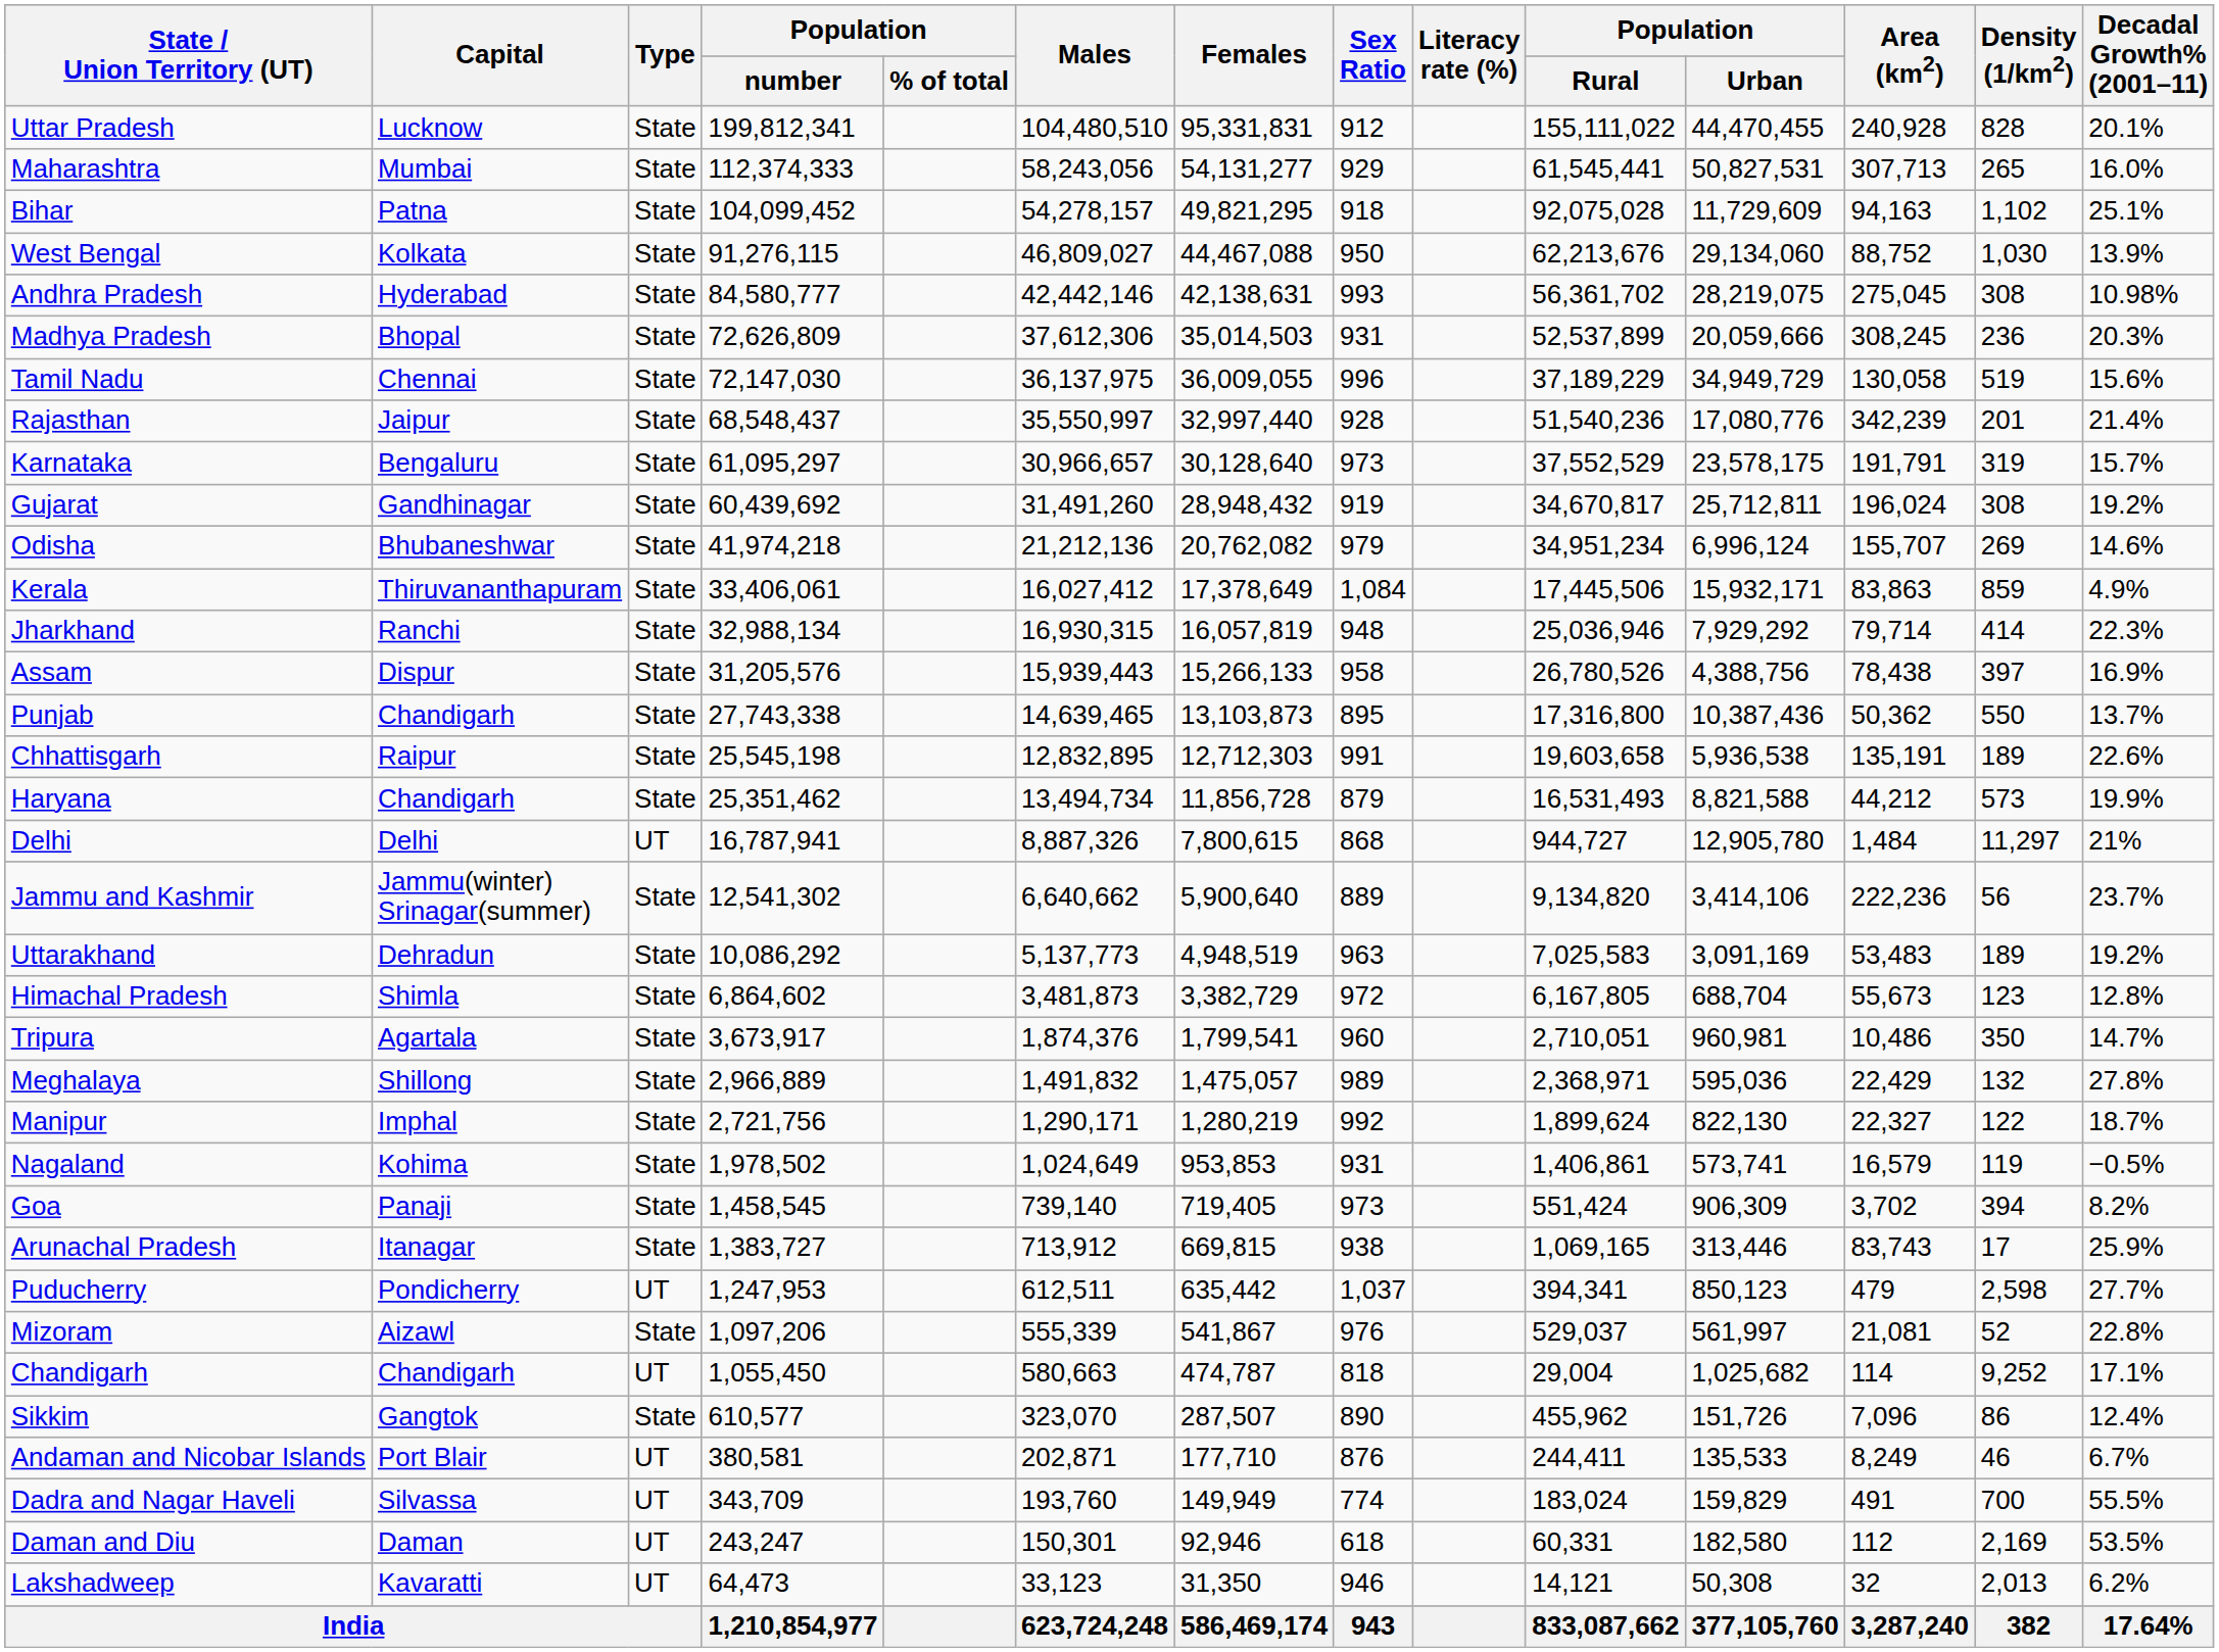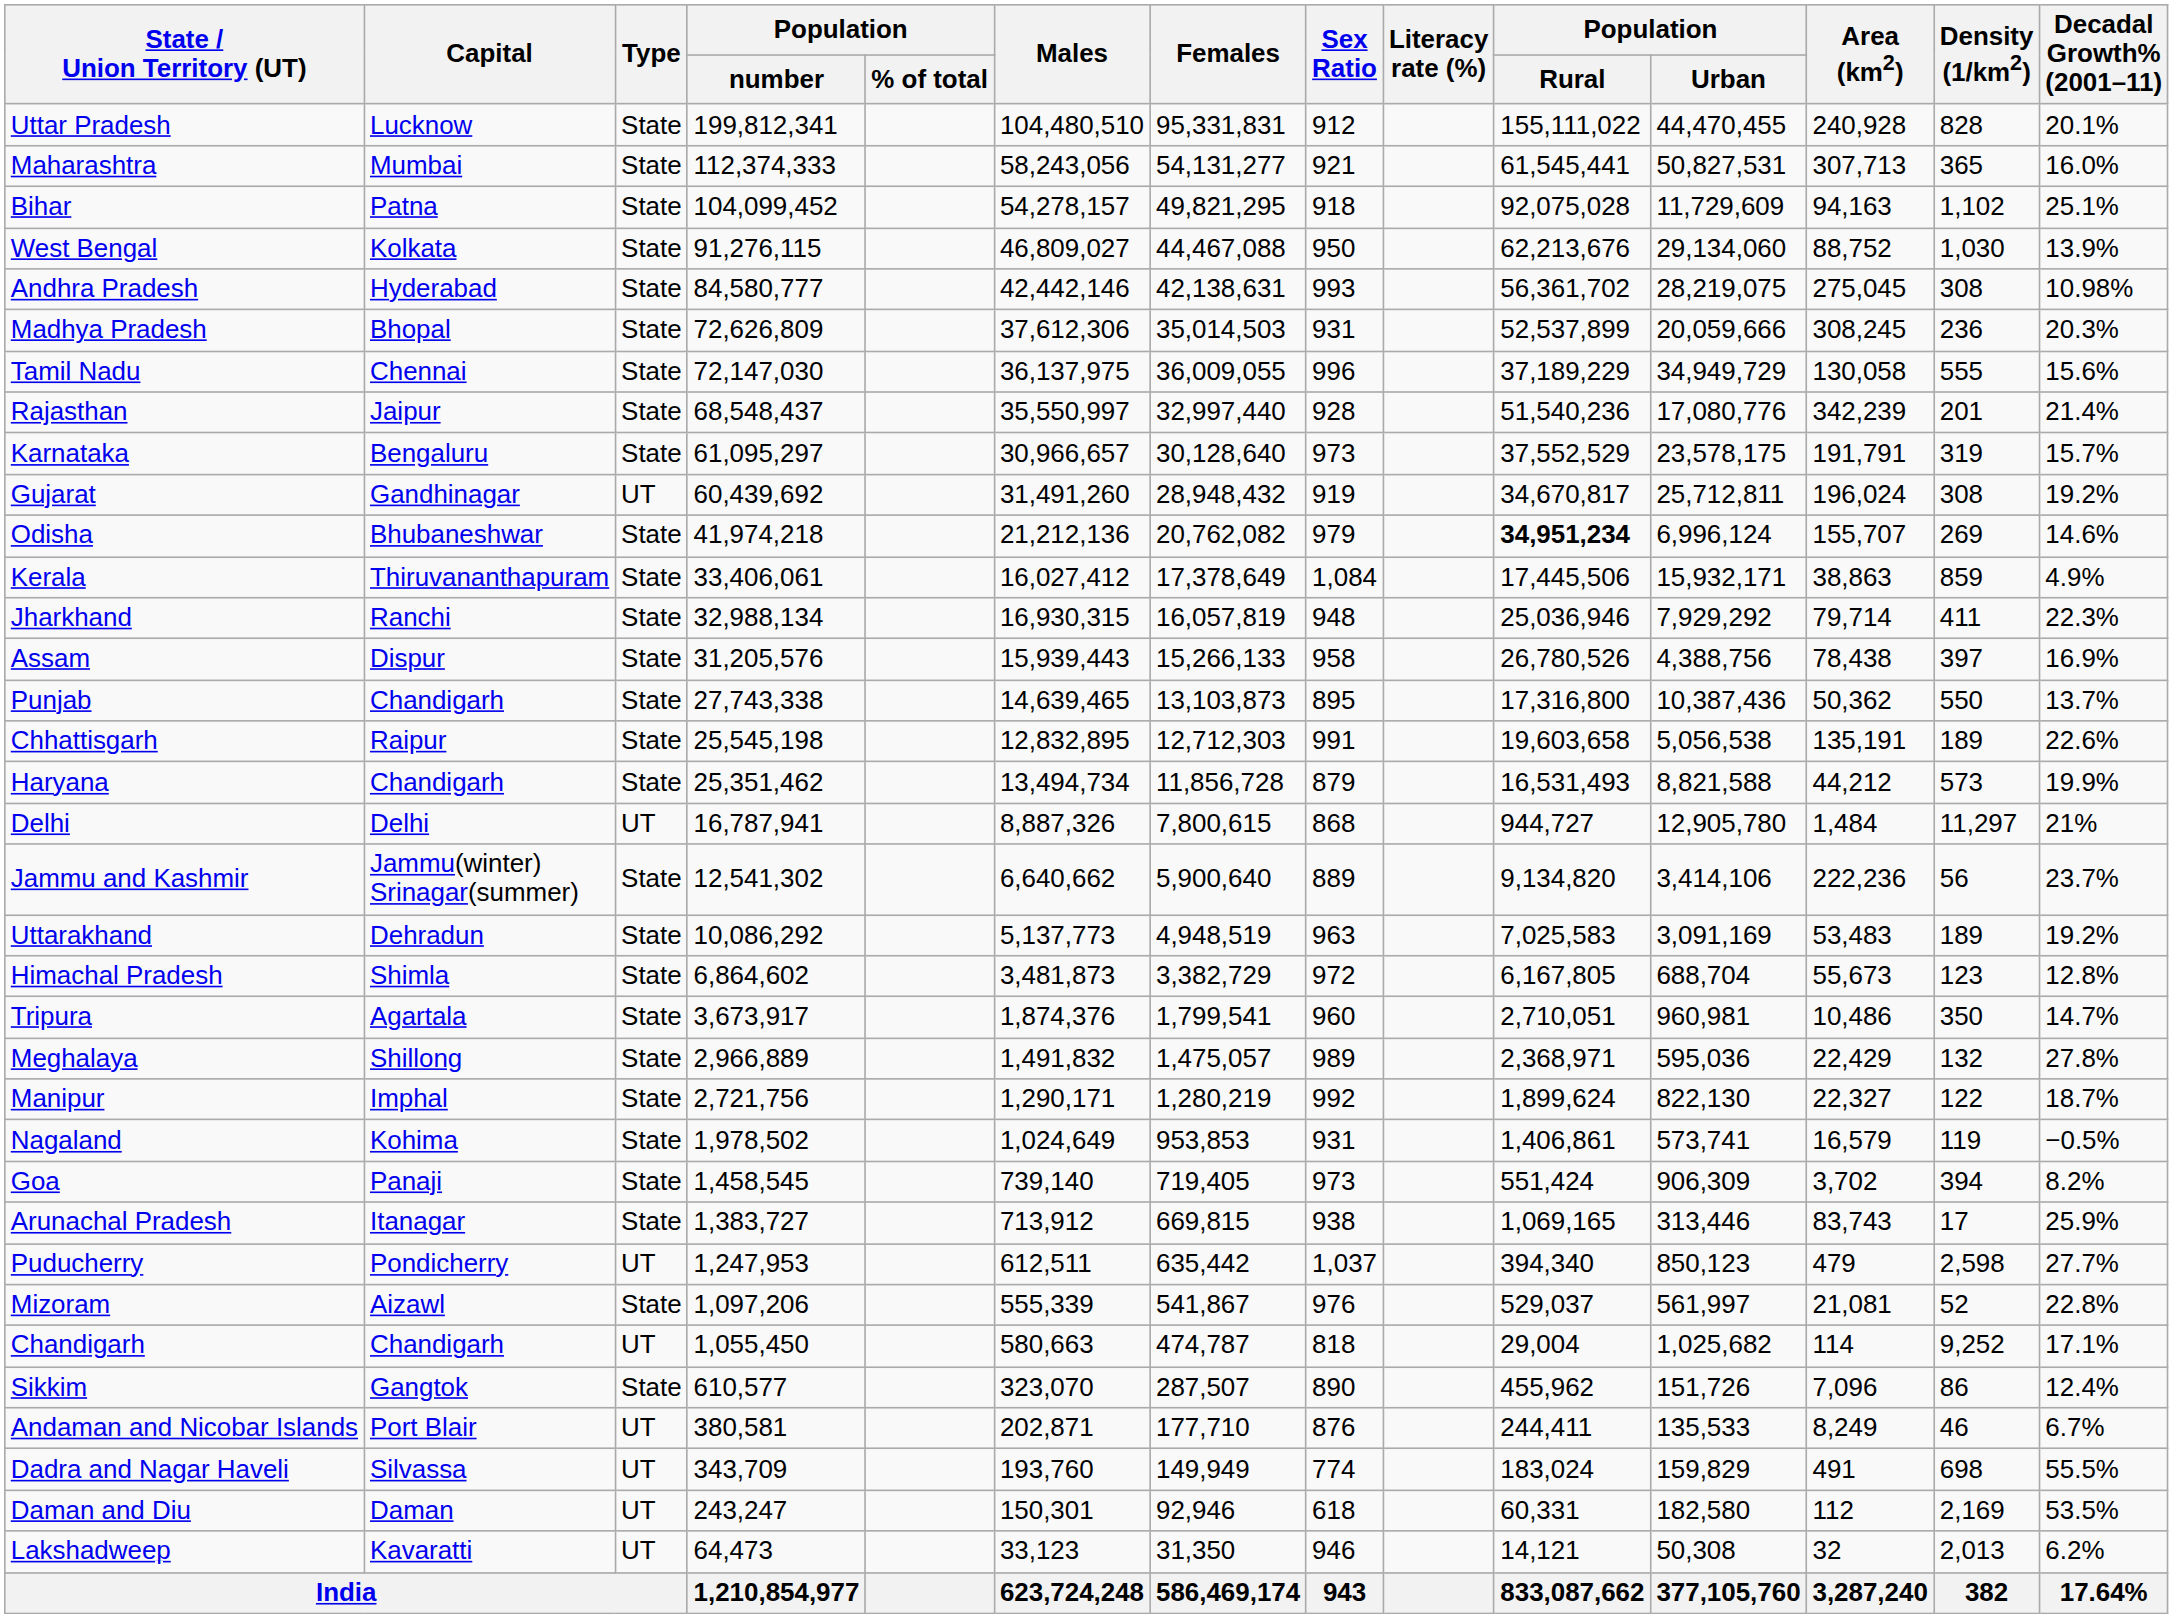Maharashtra | Sex Ratio: 929 -> 921
Maharashtra | Density (1/km2): 265 -> 365
Tamil Nadu | Density (1/km2): 519 -> 555
Gujarat | Type: State -> UT
Odisha | Population / Rural: normal -> bold
Kerala | Area (km2): 83,863 -> 38,863
Jharkhand | Density (1/km2): 414 -> 411
Chhattisgarh | Population / Urban: 5,936,538 -> 5,056,538
Puducherry | Population / Rural: 394,341 -> 394,340
Dadra and Nagar Haveli | Density (1/km2): 700 -> 698
